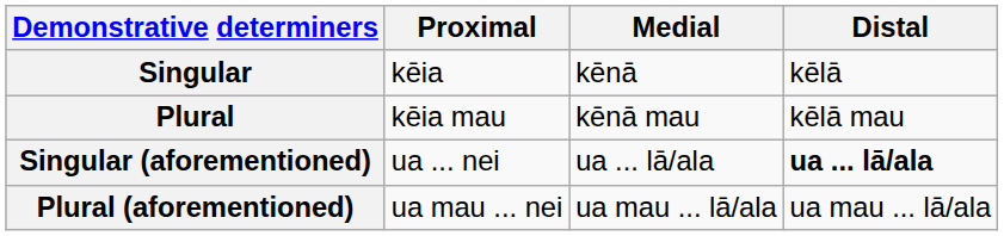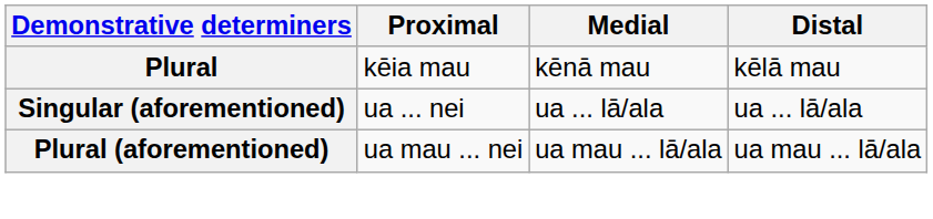- row: Singular | kēia | kēnā | kēlā
Singular (aforementioned) | Distal: bold -> normal
